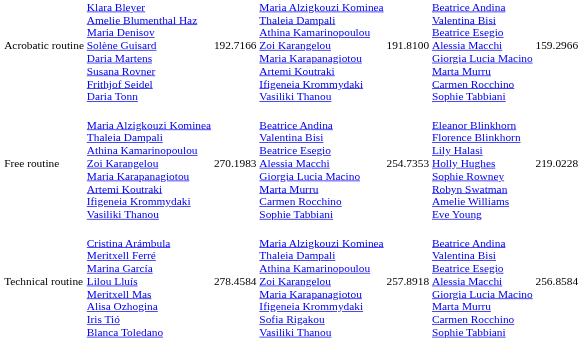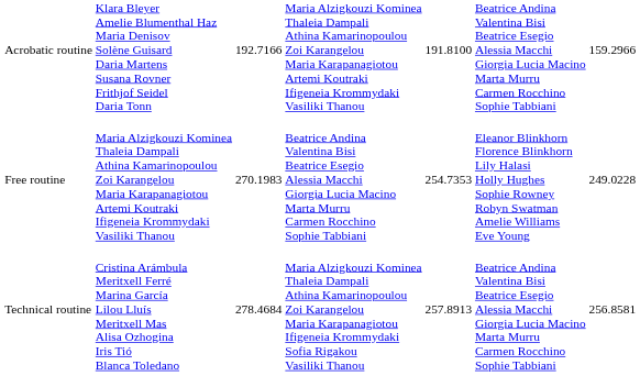Free routine | column 7: 219.0228 -> 249.0228
Technical routine | column 3: 278.4584 -> 278.4684
Technical routine | column 5: 257.8918 -> 257.8913
Technical routine | column 7: 256.8584 -> 256.8581
